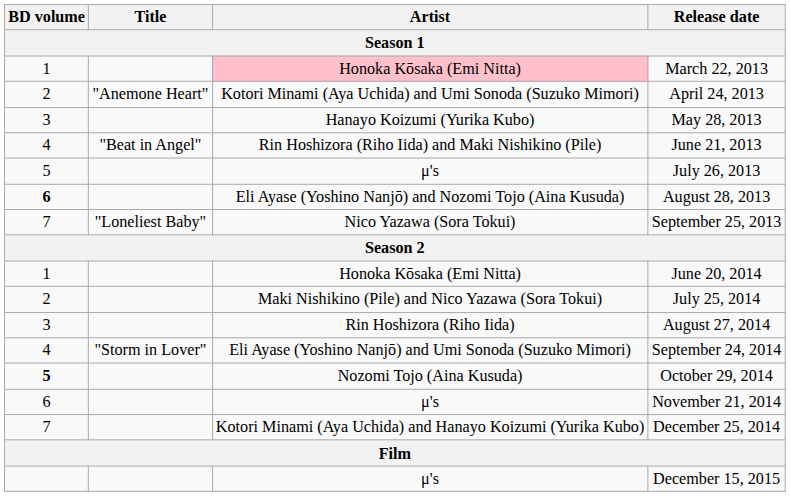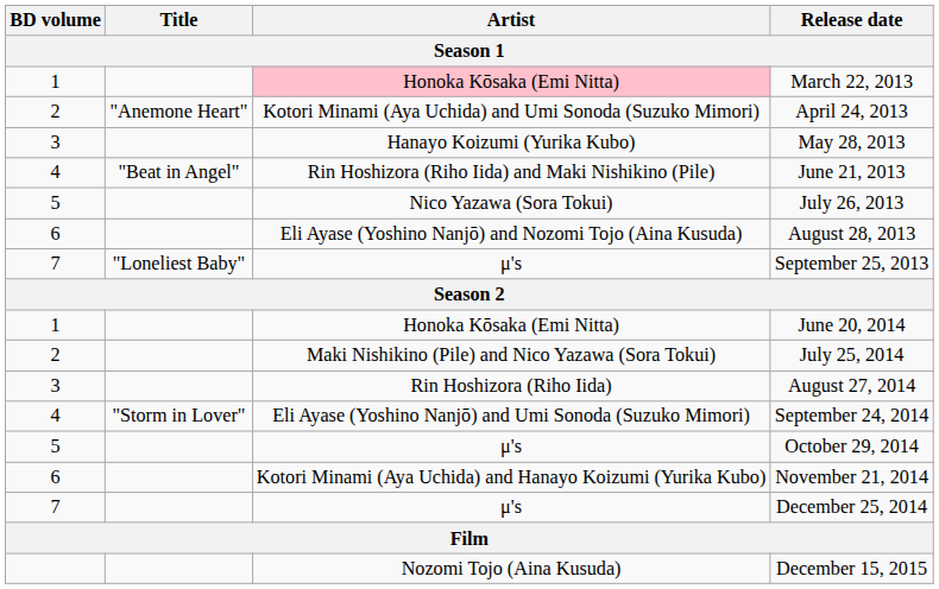July 26, 2013 | Artist: μ's -> Nico Yazawa (Sora Tokui)
August 28, 2013 | BD volume: bold -> normal
September 25, 2013 | Artist: Nico Yazawa (Sora Tokui) -> μ's
October 29, 2014 | BD volume: bold -> normal
October 29, 2014 | Artist: Nozomi Tojo (Aina Kusuda) -> μ's
November 21, 2014 | Artist: μ's -> Kotori Minami (Aya Uchida) and Hanayo Koizumi (Yurika Kubo)
December 25, 2014 | Artist: Kotori Minami (Aya Uchida) and Hanayo Koizumi (Yurika Kubo) -> μ's
December 15, 2015 | Artist: μ's -> Nozomi Tojo (Aina Kusuda)
